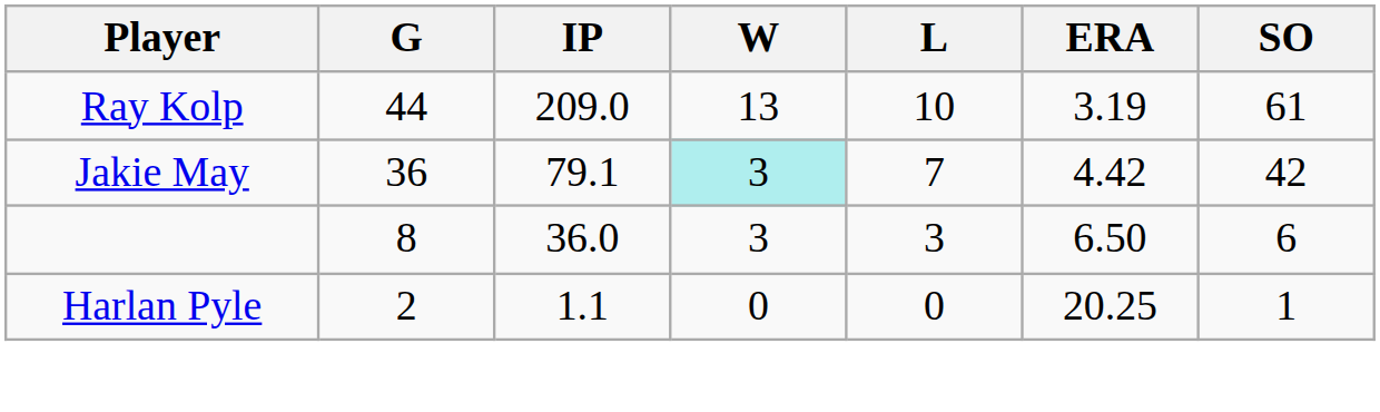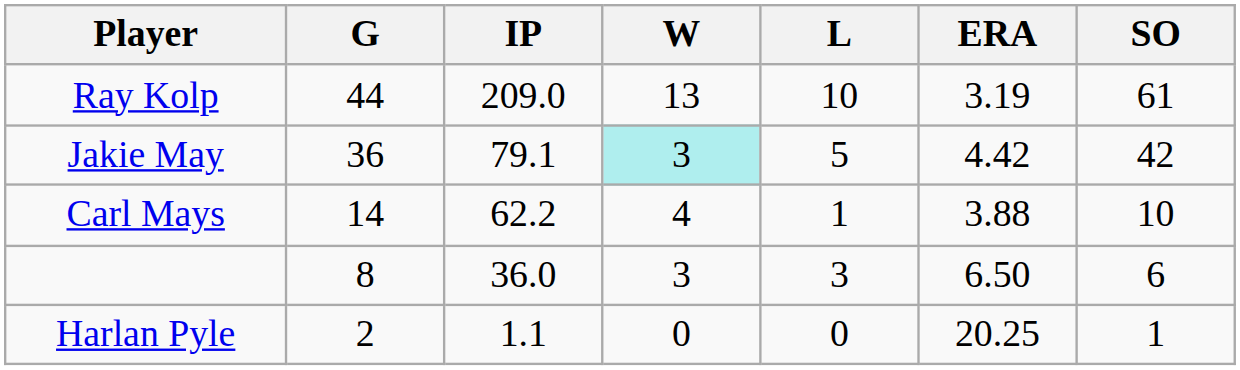Jakie May | L: 7 -> 5
+ row: Carl Mays | 14 | 62.2 | 4 | 1 | 3.88 | 10
